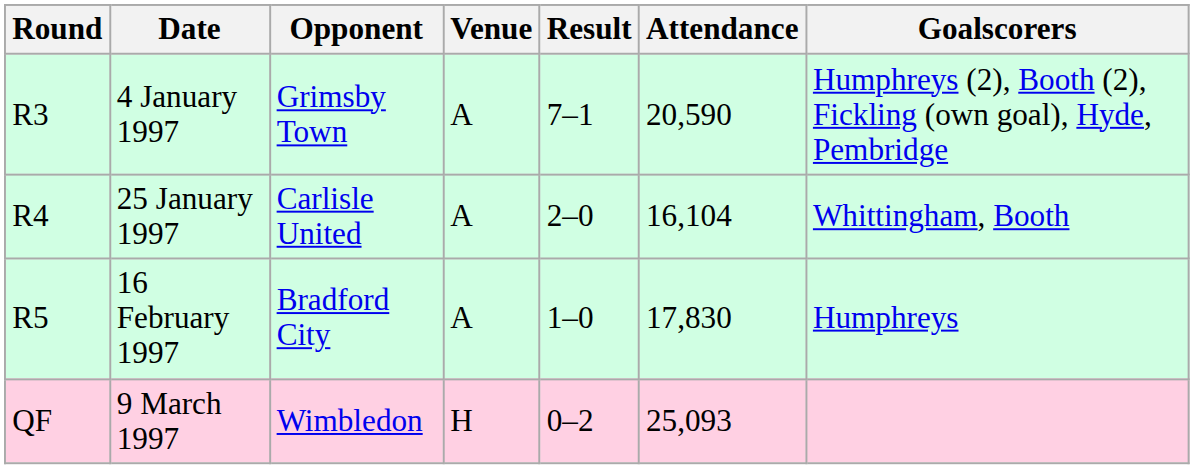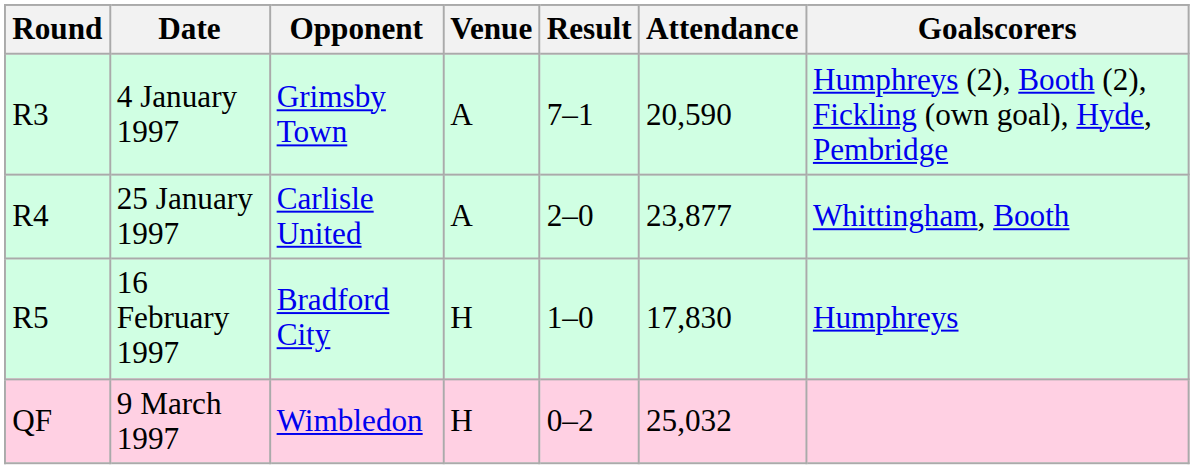25 January 1997 | Attendance: 16,104 -> 23,877
16 February 1997 | Venue: A -> H
9 March 1997 | Attendance: 25,093 -> 25,032
